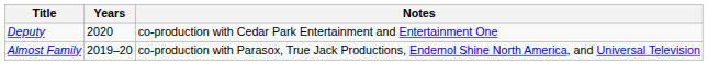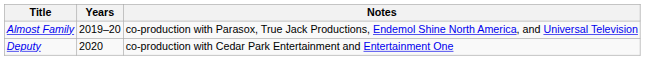rows swapped: Almost Family <-> Deputy
